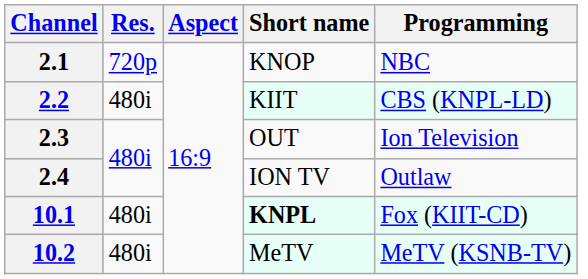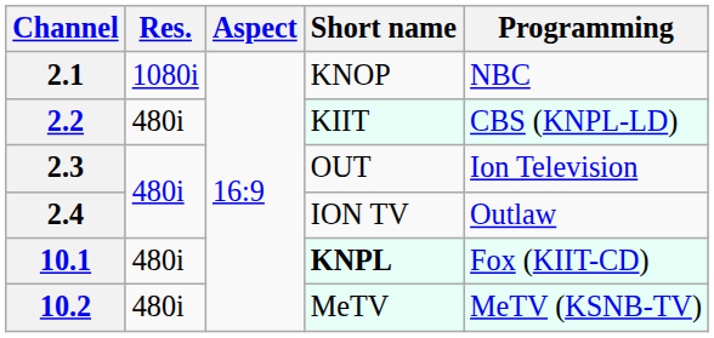2.1 | Res.: 720p -> 1080i
